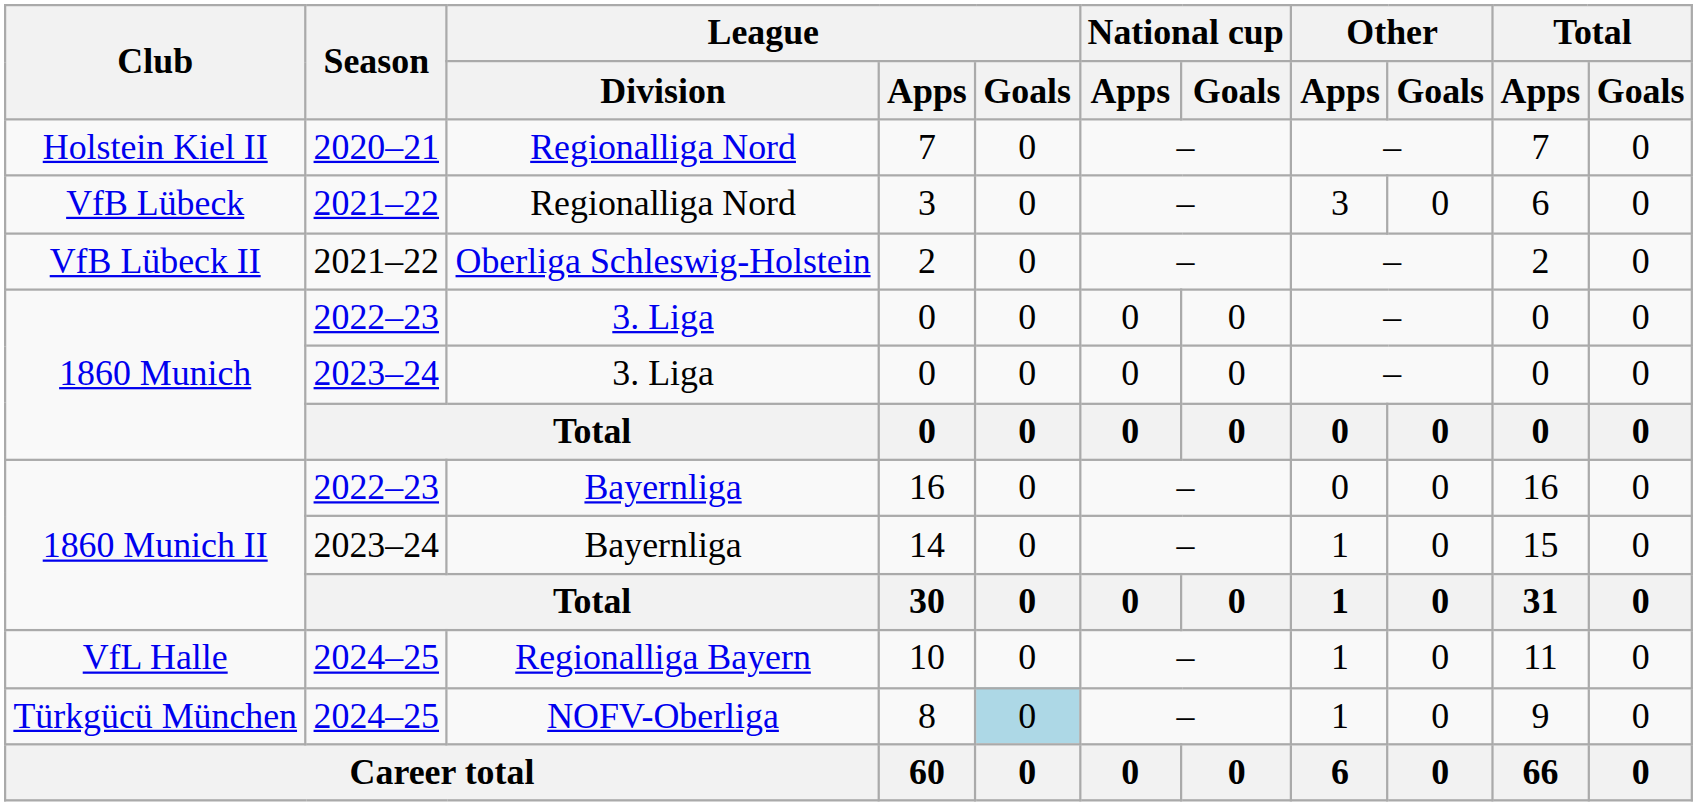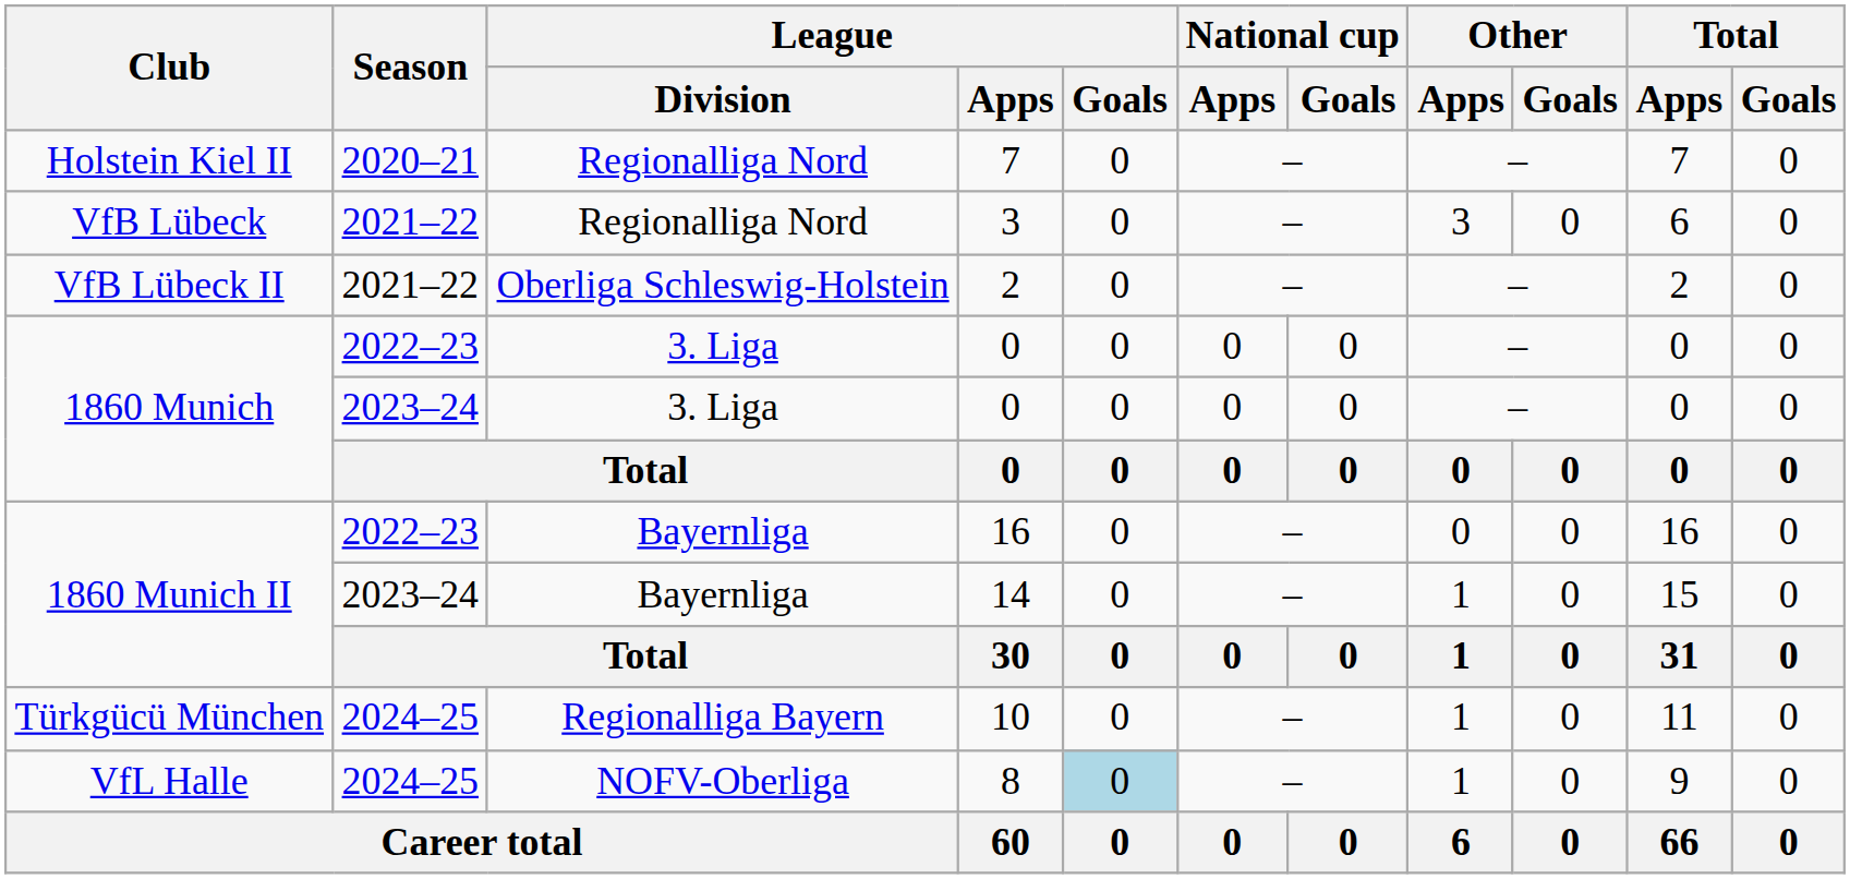10 | Club: VfL Halle -> Türkgücü München
8 | Club: Türkgücü München -> VfL Halle
